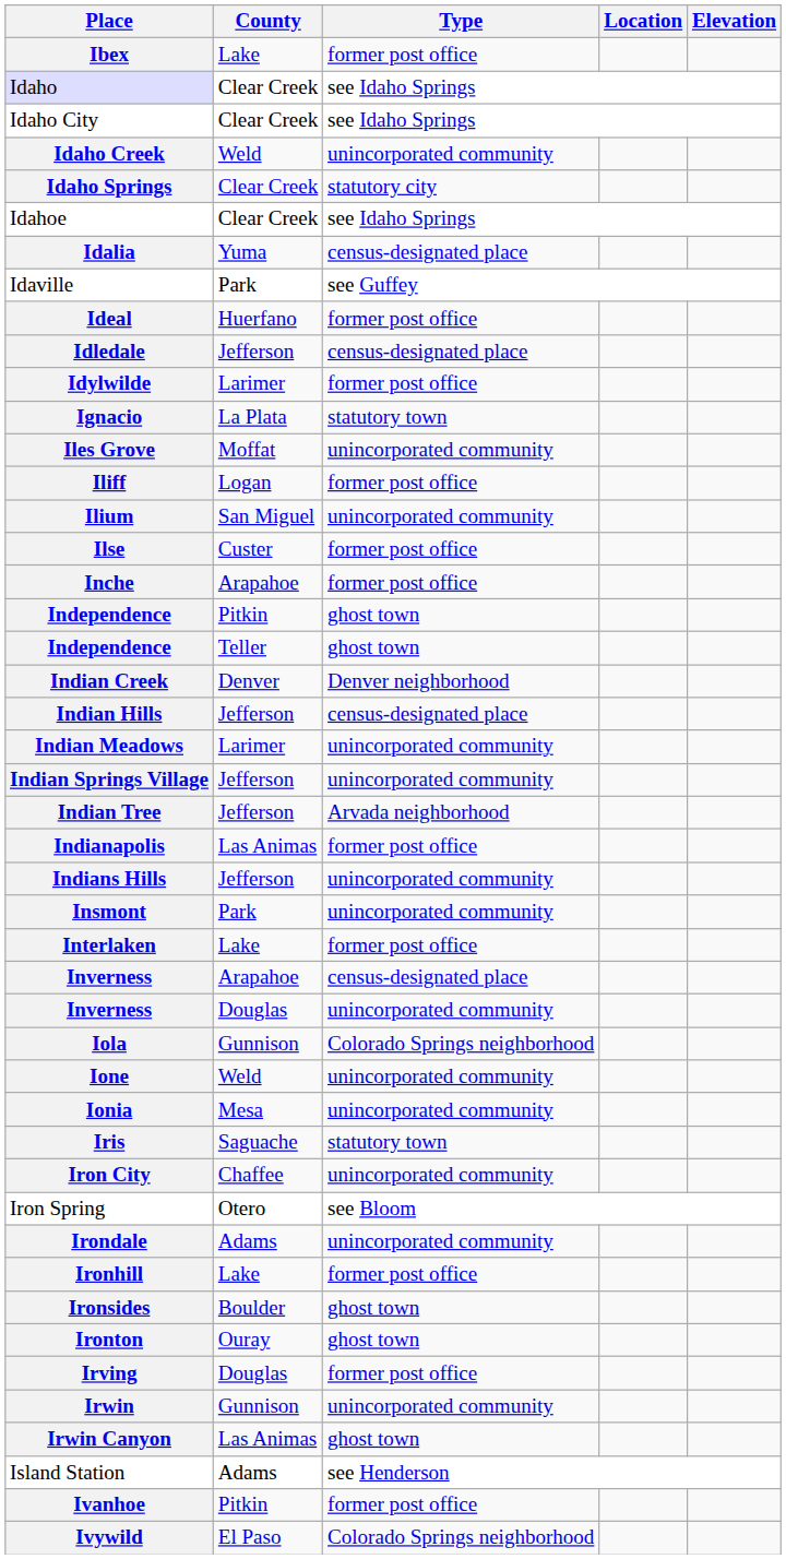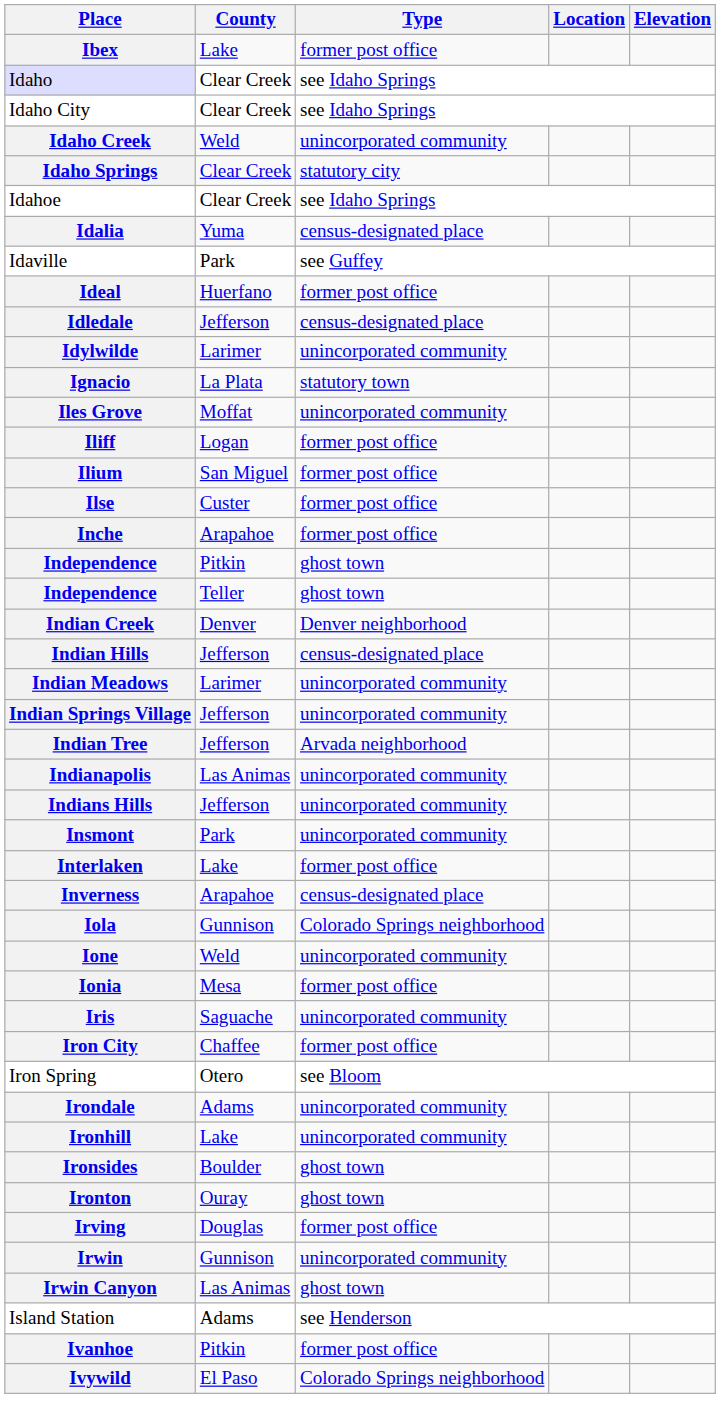Idylwilde | Type: former post office -> unincorporated community
Ilium | Type: unincorporated community -> former post office
Indianapolis | Type: former post office -> unincorporated community
- row: Inverness | Douglas | unincorporated community
Ionia | Type: unincorporated community -> former post office
Iris | Type: statutory town -> unincorporated community
Iron City | Type: unincorporated community -> former post office
Ironhill | Type: former post office -> unincorporated community
